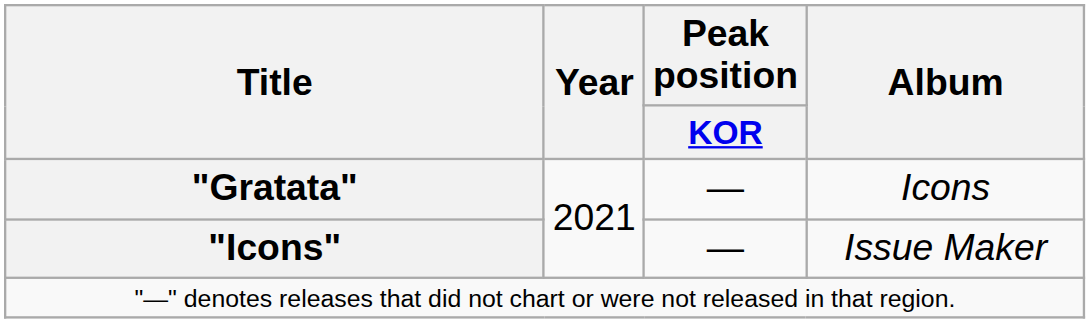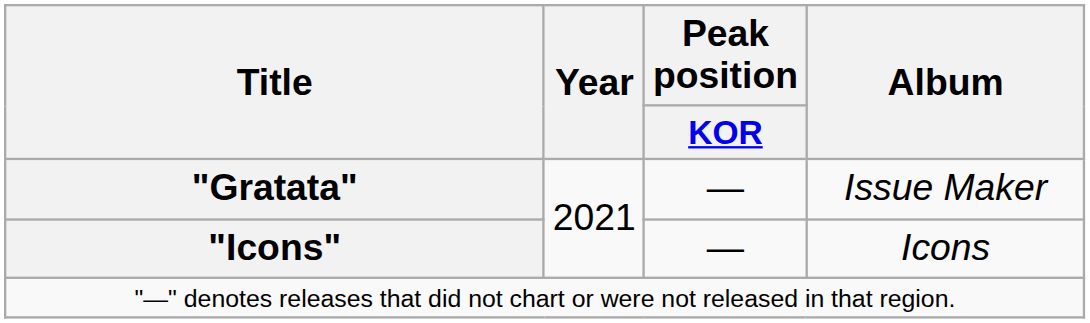"Gratata" | Album: Icons -> Issue Maker
"Icons" | Album: Issue Maker -> Icons
